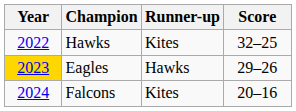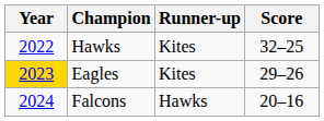Eagles | Runner-up: Hawks -> Kites
Falcons | Runner-up: Kites -> Hawks
